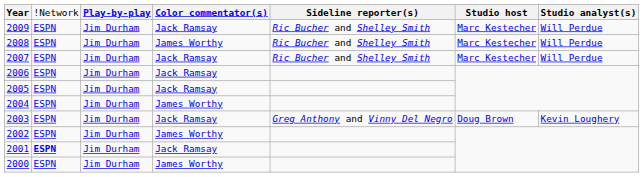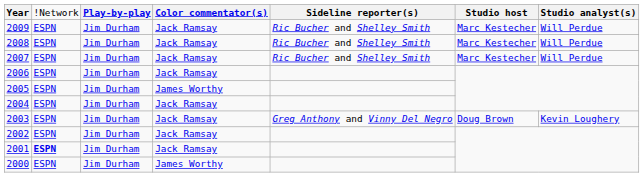2008 | column 4: James Worthy -> Jack Ramsay
2005 | column 4: Jack Ramsay -> James Worthy
2004 | column 4: James Worthy -> Jack Ramsay
2002 | column 4: James Worthy -> Jack Ramsay
